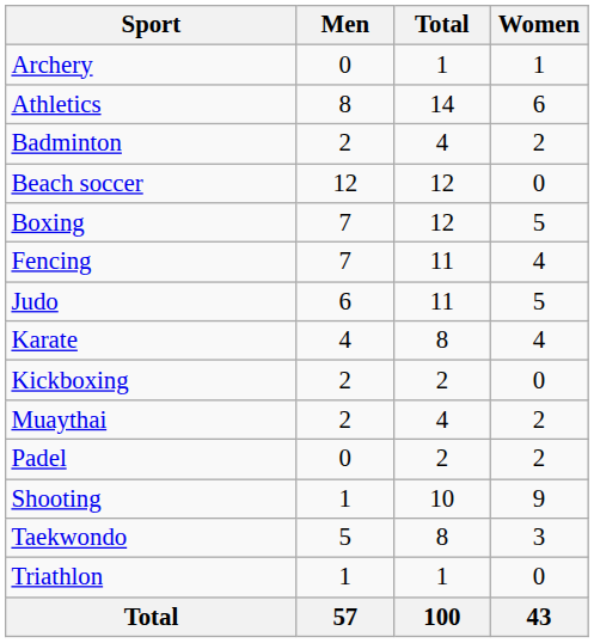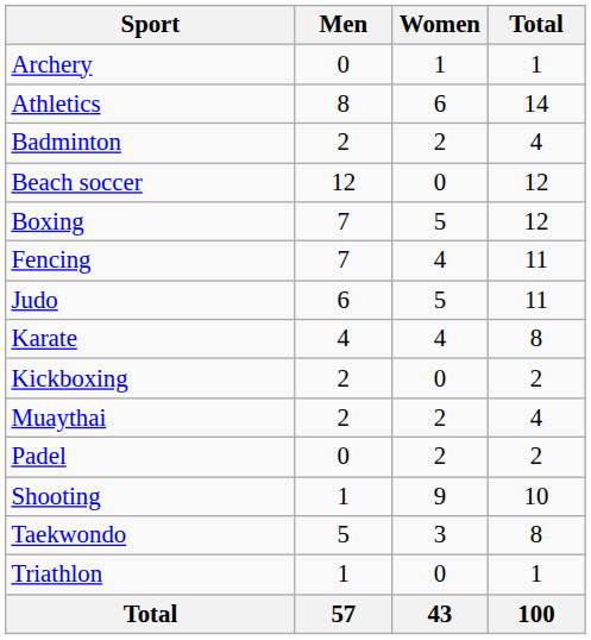columns swapped: Women <-> Total
